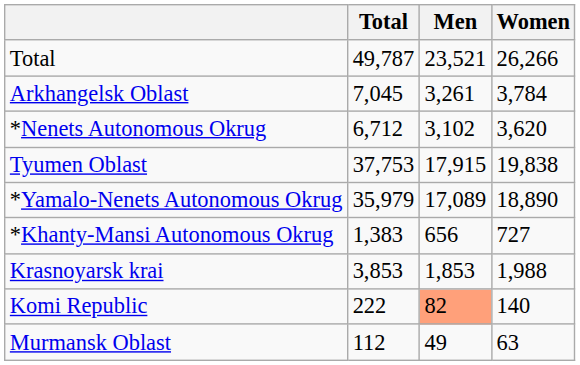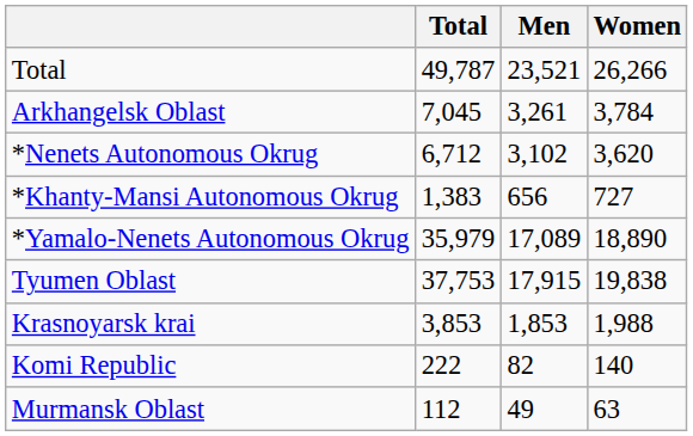rows swapped: Tyumen Oblast <-> *Khanty-Mansi Autonomous Okrug
Komi Republic | Men: lightsalmon background -> no background
